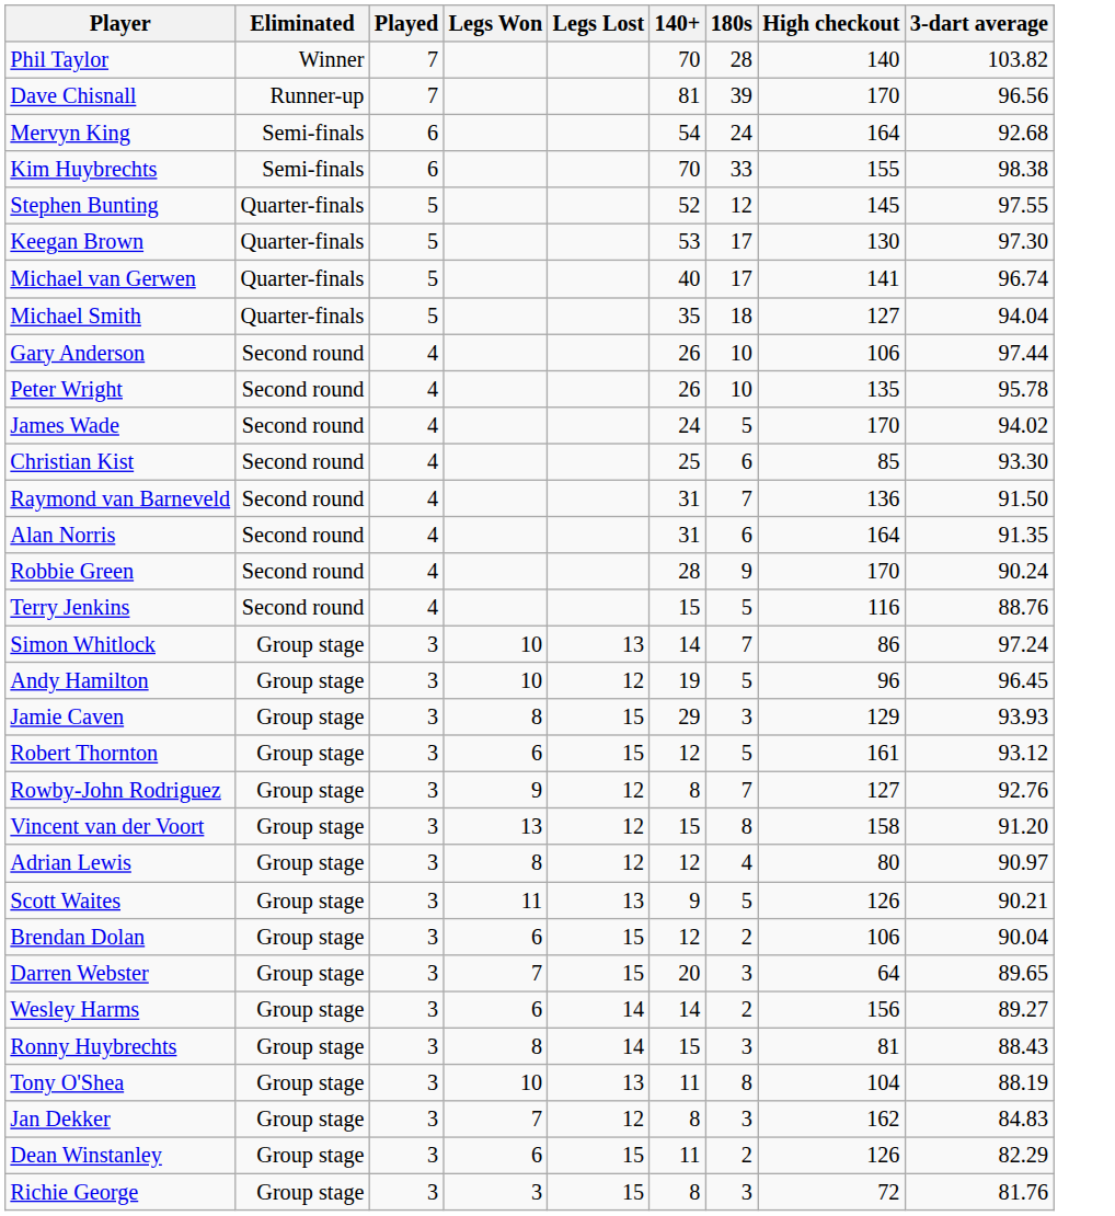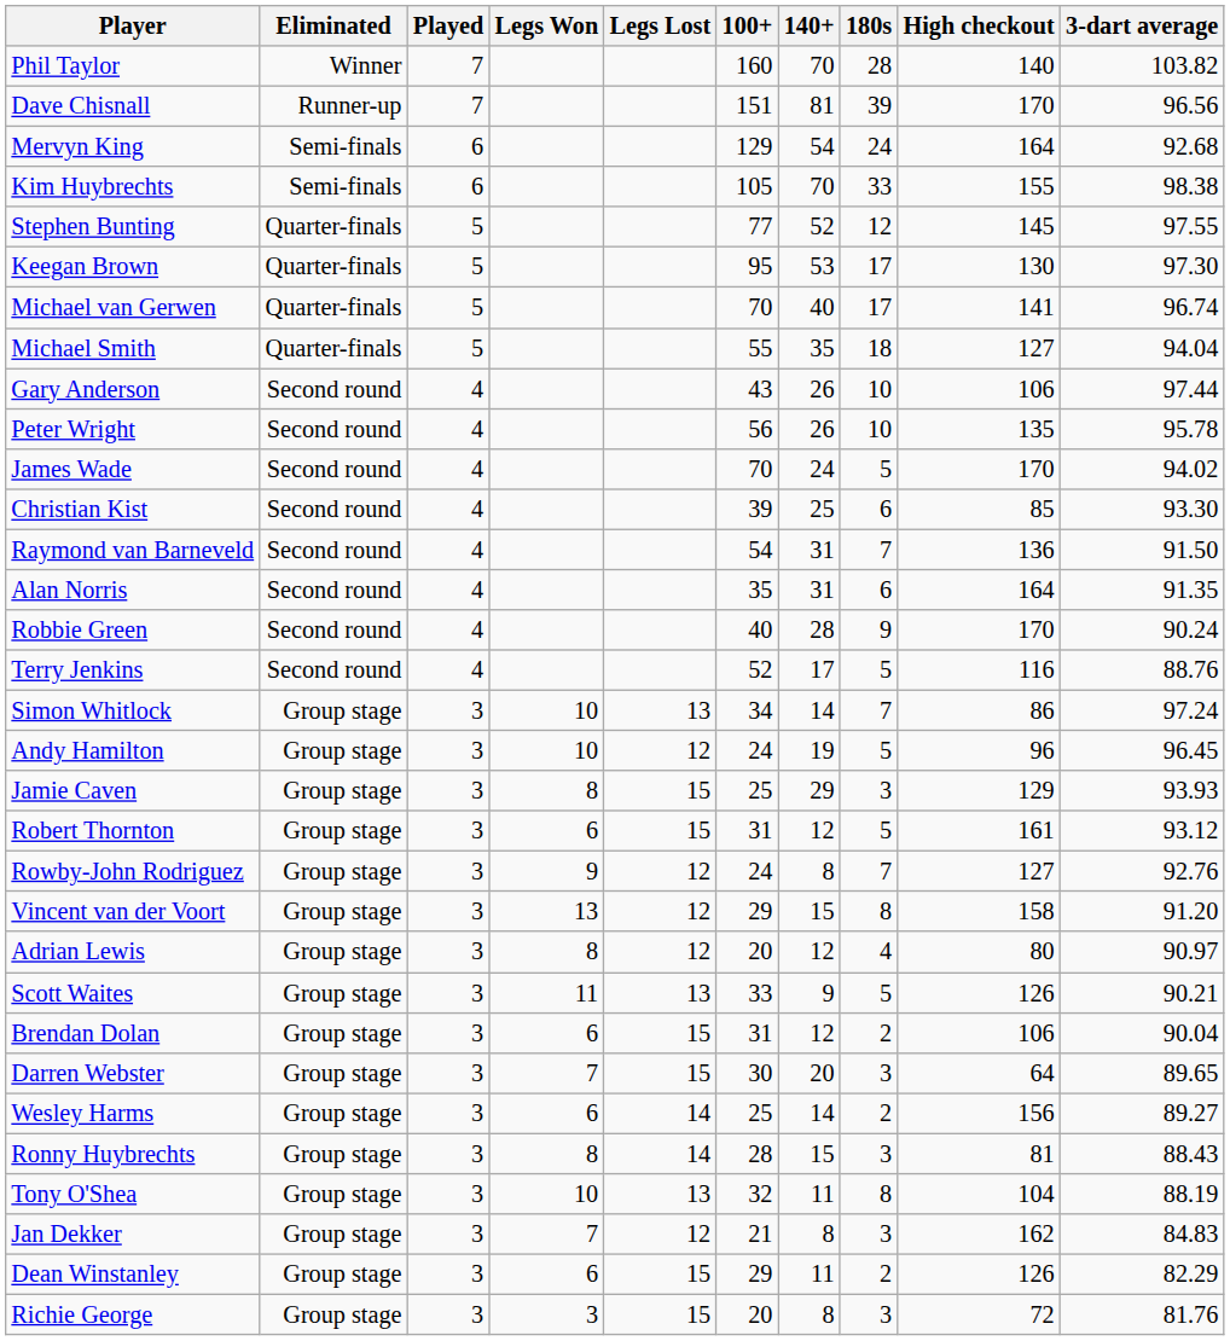+ column: 100+ | 160 | 151 | 129 | 105 | 77 | 95 | 70 | 55 | 43 | 56 | 70 | 39 | 54 | 35 | 40 | 52 | 34 | 24 | 25 | 31 | 24 | 29 | 20 | 33 | 31 | 30 | 25 | 28 | 32 | 21 | 29 | 20
Terry Jenkins | 140+: 15 -> 17
